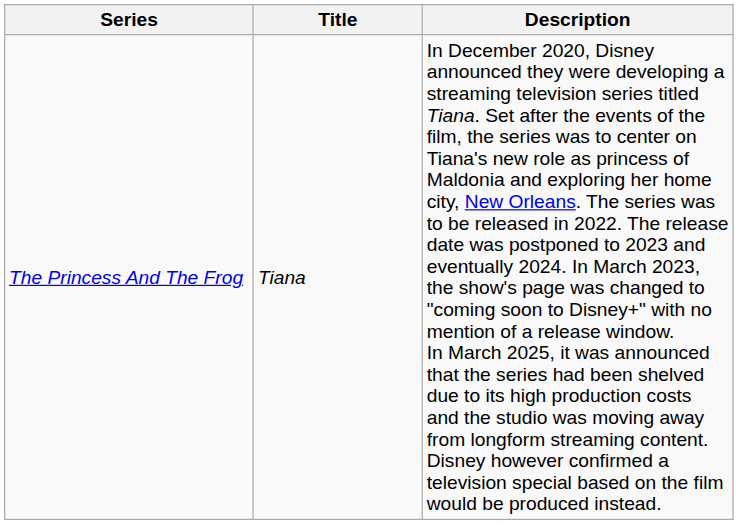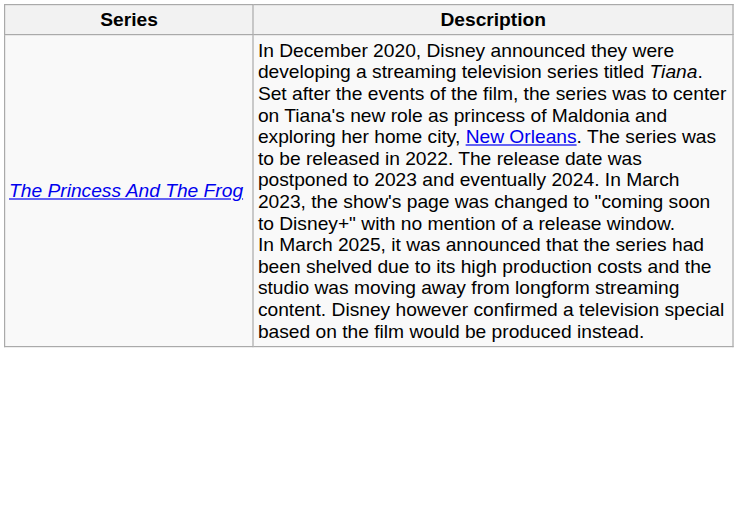- column: Title | Tiana
